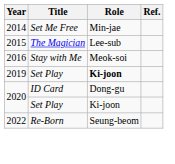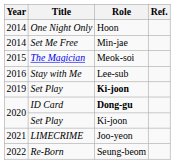+ row: 2014 | One Night Only | Hoon
The Magician | Role: Lee-sub -> Meok-soi
Stay with Me | Role: Meok-soi -> Lee-sub
ID Card | Role: normal -> bold
+ row: 2021 | LIMECRIME | Joo-yeon
